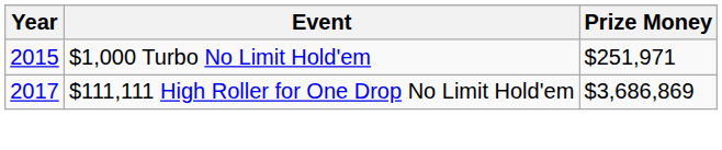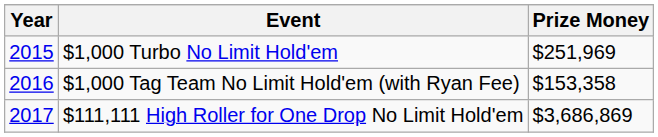$1,000 Turbo No Limit Hold'em | Prize Money: $251,971 -> $251,969
+ row: 2016 | $1,000 Tag Team No Limit Hold'em (with Ryan Fee) | $153,358
